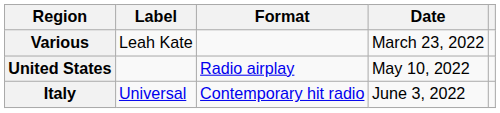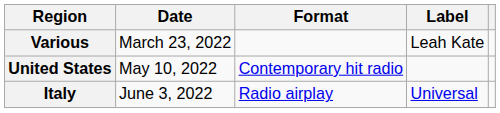columns swapped: Date <-> Label
United States | Format: Radio airplay -> Contemporary hit radio
Italy | Format: Contemporary hit radio -> Radio airplay
